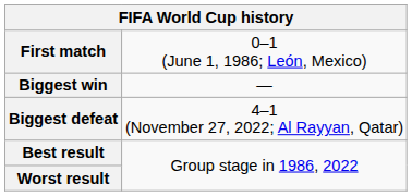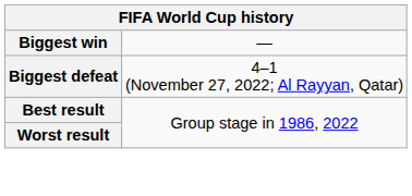- row: First match | 0–1 (June 1, 1986; León, Mexico)
